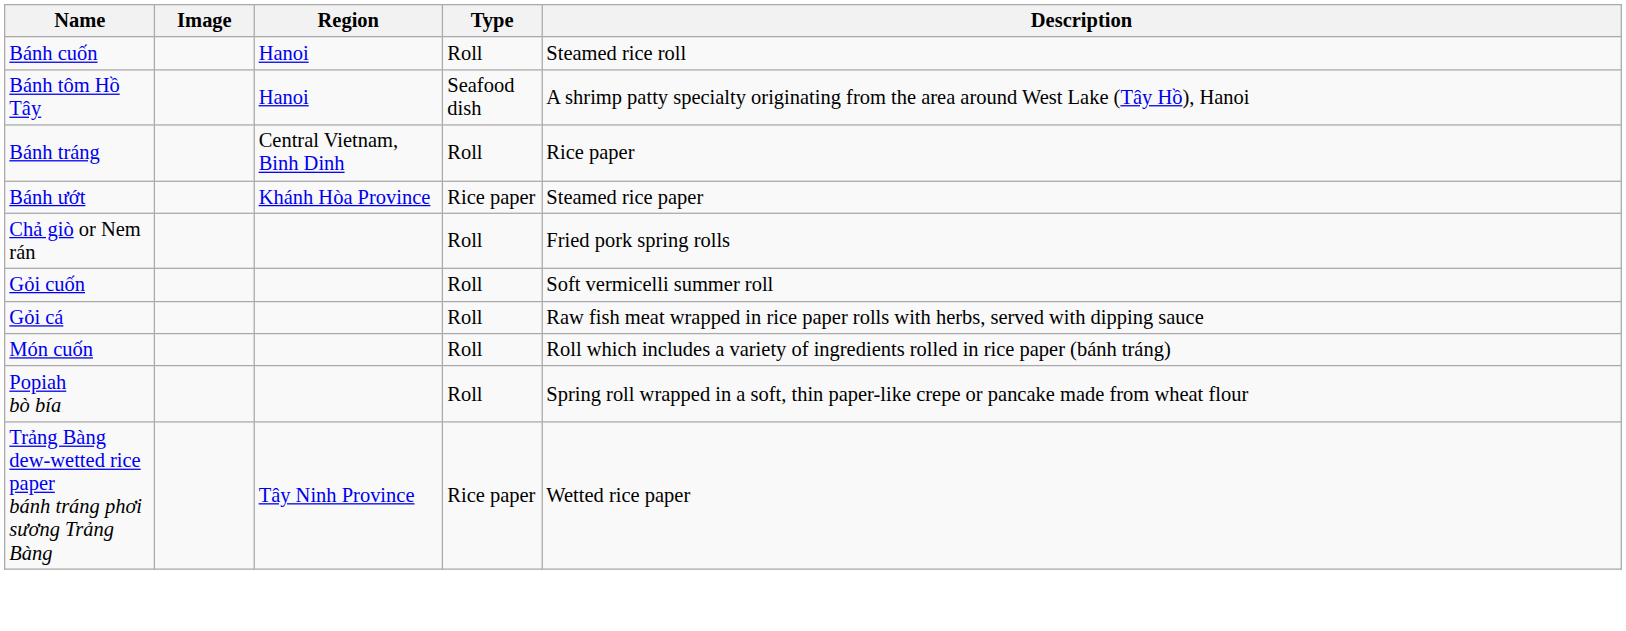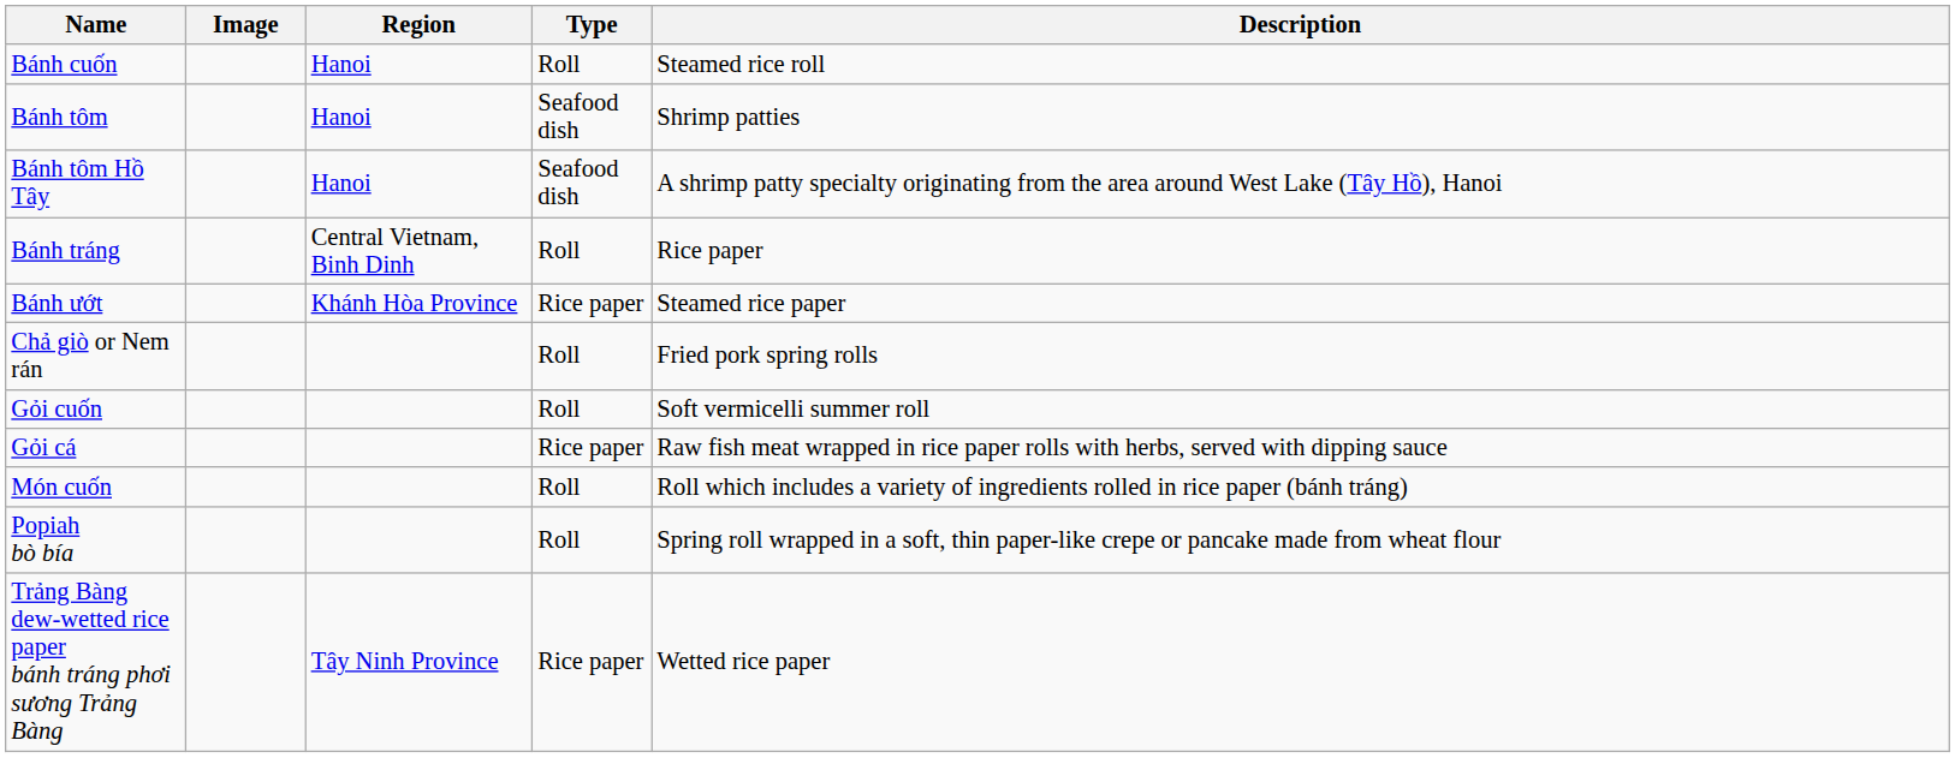+ row: Bánh tôm | Hanoi | Seafood dish | Shrimp patties
Gỏi cá | Type: Roll -> Rice paper
